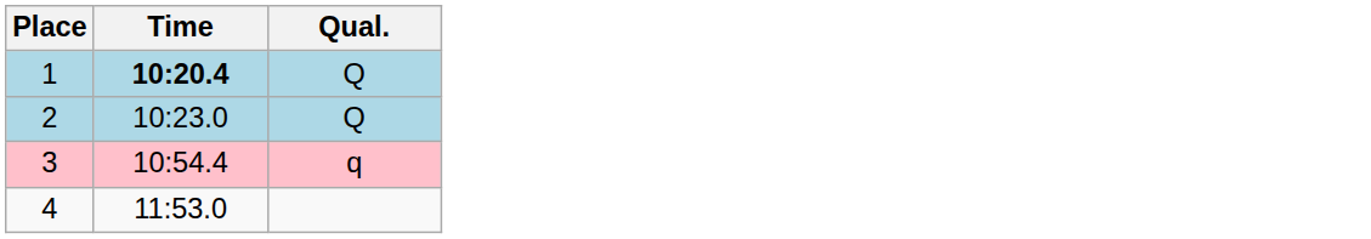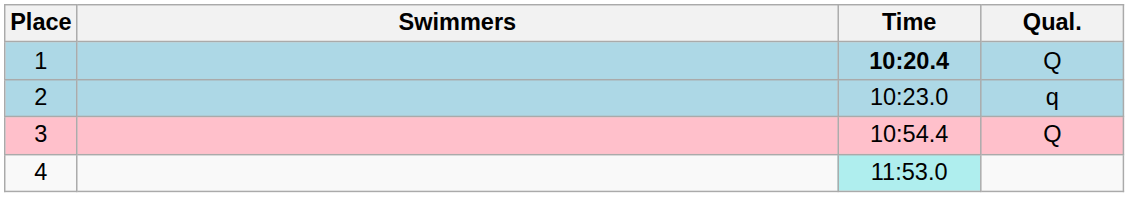+ column: Swimmers
2 | Qual.: Q -> q
3 | Qual.: q -> Q
4 | Time: no background -> paleturquoise background
